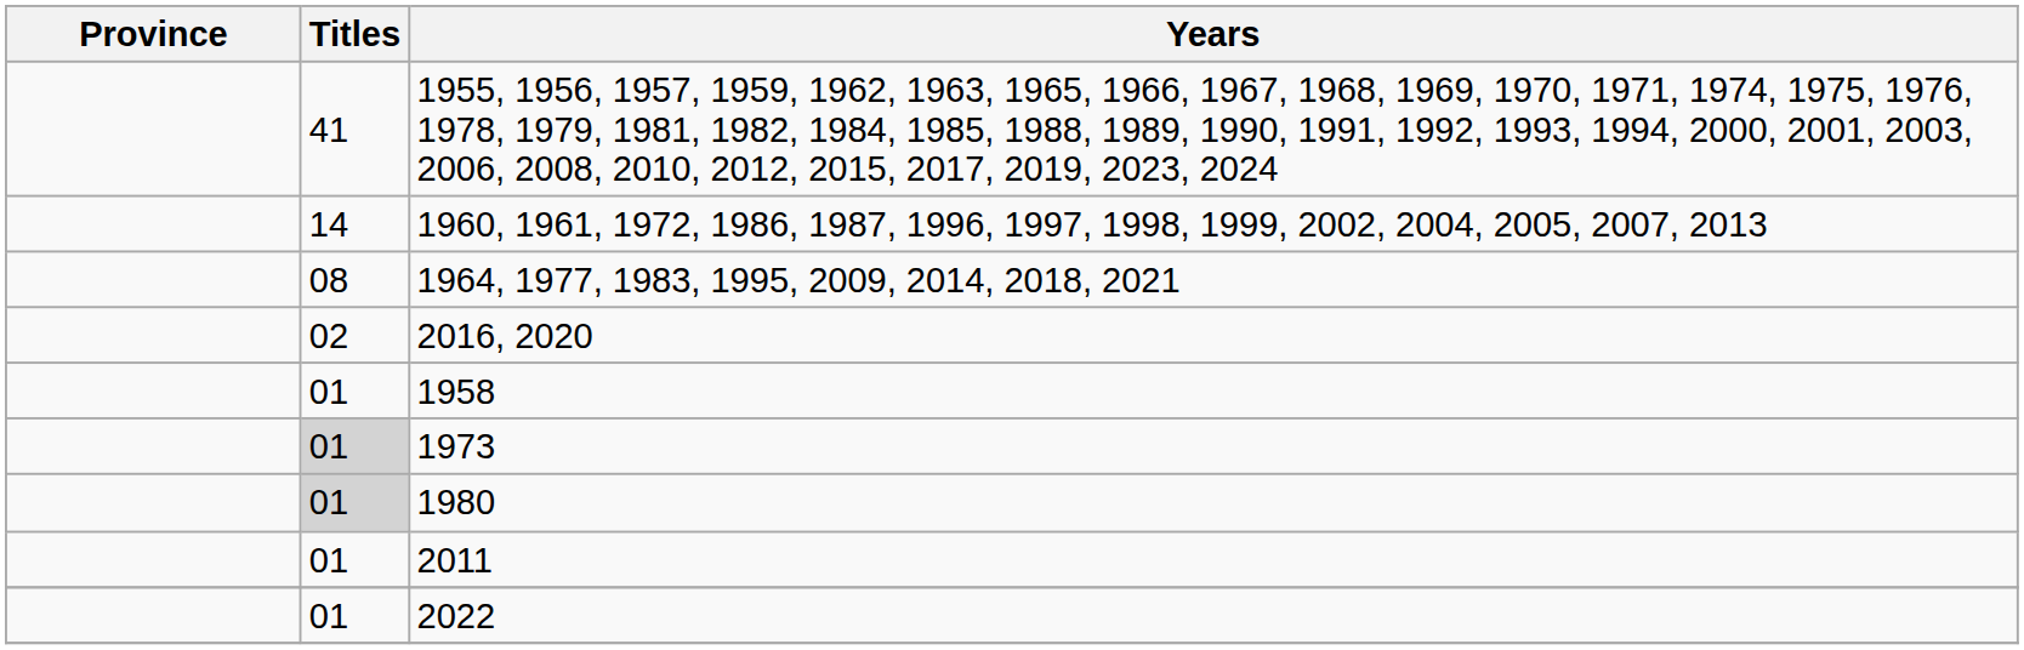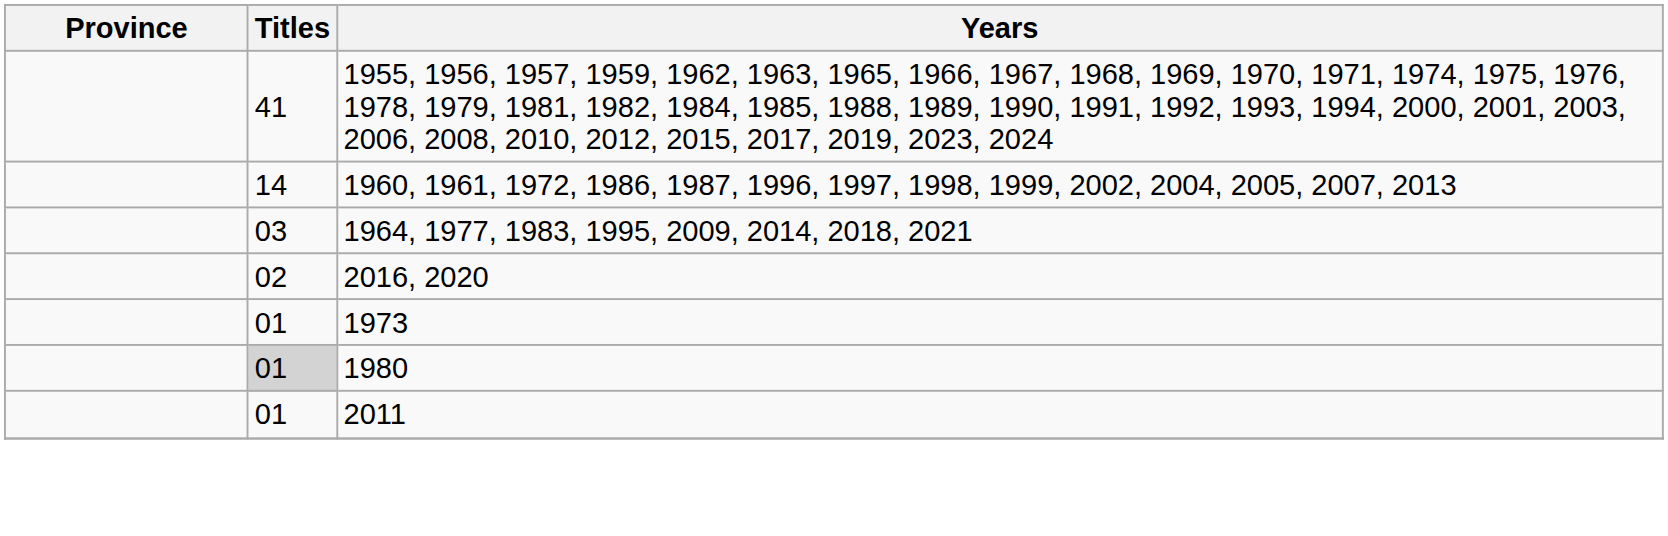1964, 1977, 1983, 1995, 2009, 2014, 2018, 2021 | Titles: 08 -> 03
- row: 01 | 1958
1973 | Titles: lightgrey background -> no background
- row: 01 | 2022
